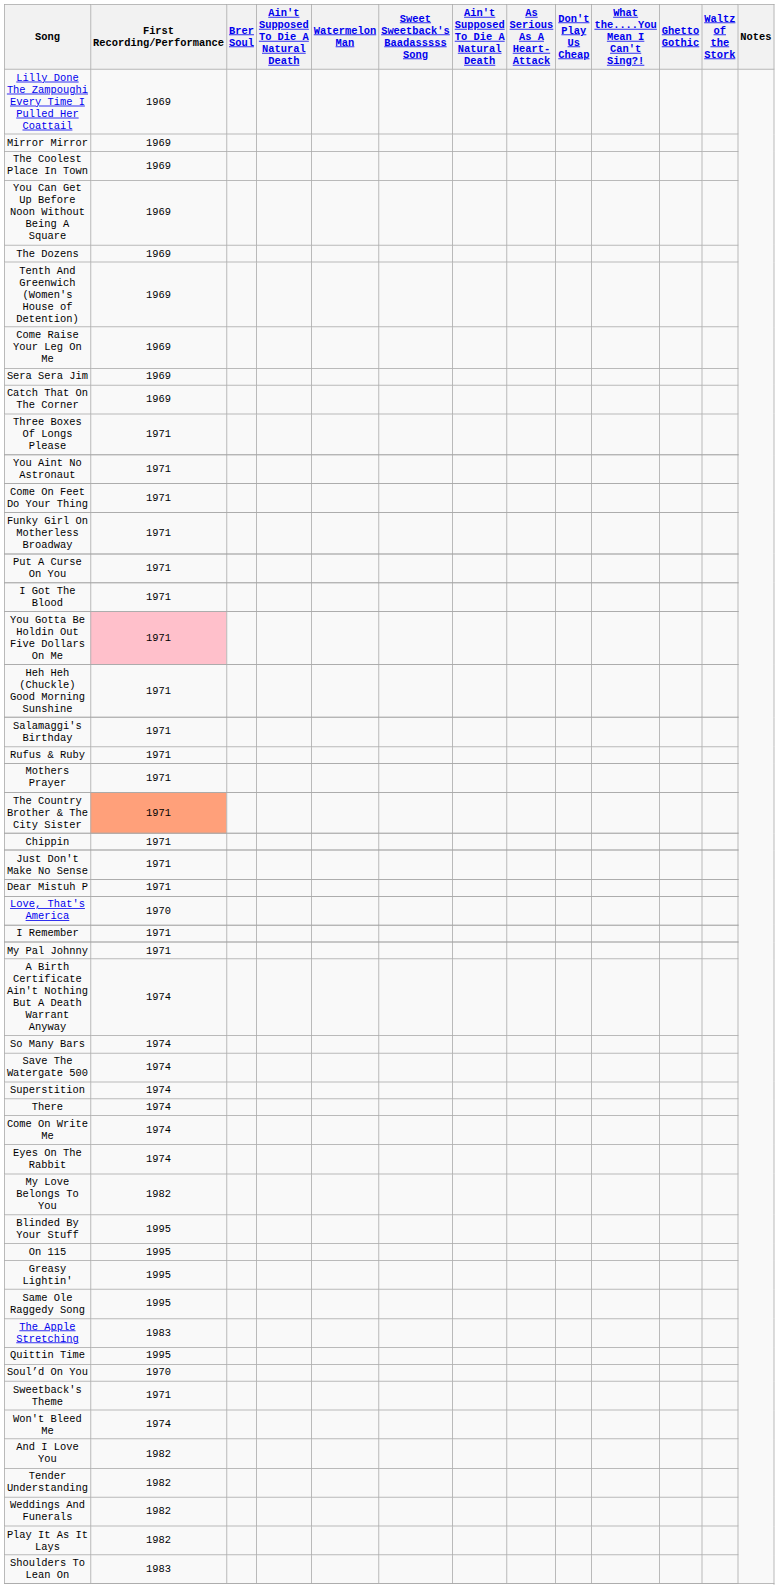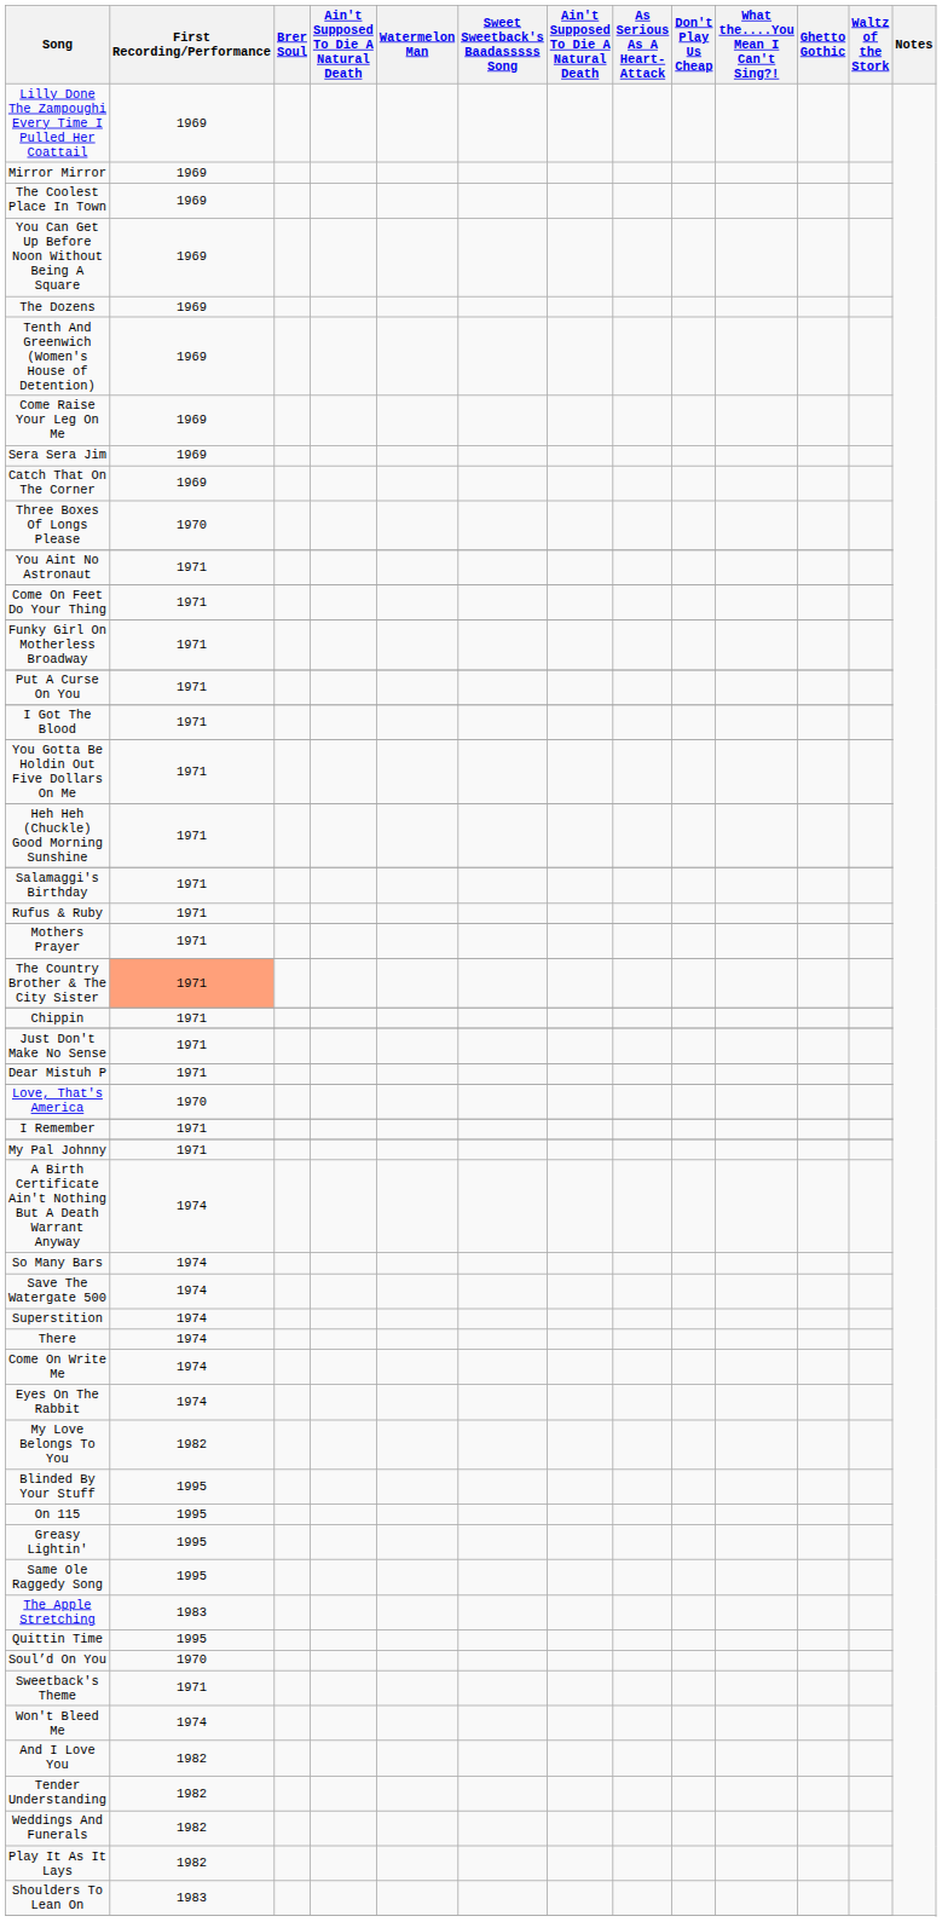Three Boxes Of Longs Please | First Recording/Performance: 1971 -> 1970
You Gotta Be Holdin Out Five Dollars On Me | First Recording/Performance: pink background -> no background
